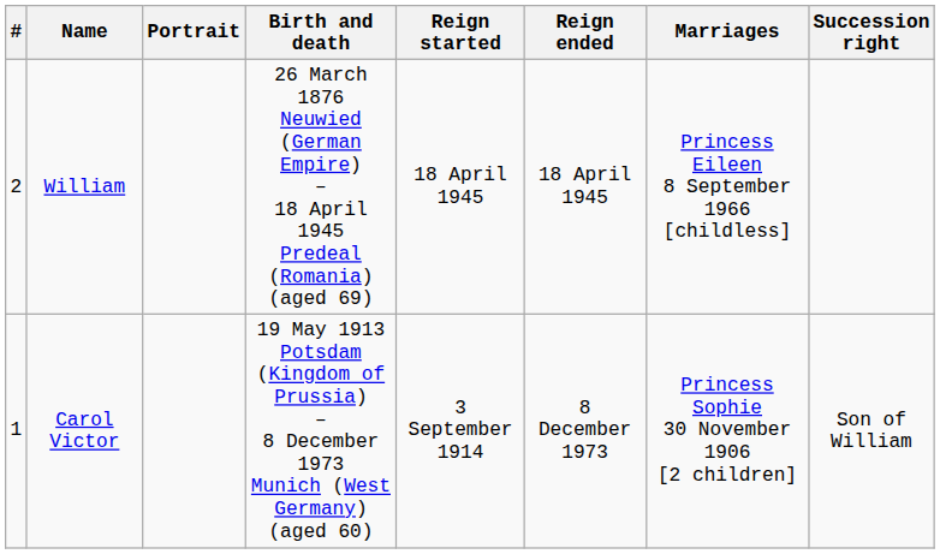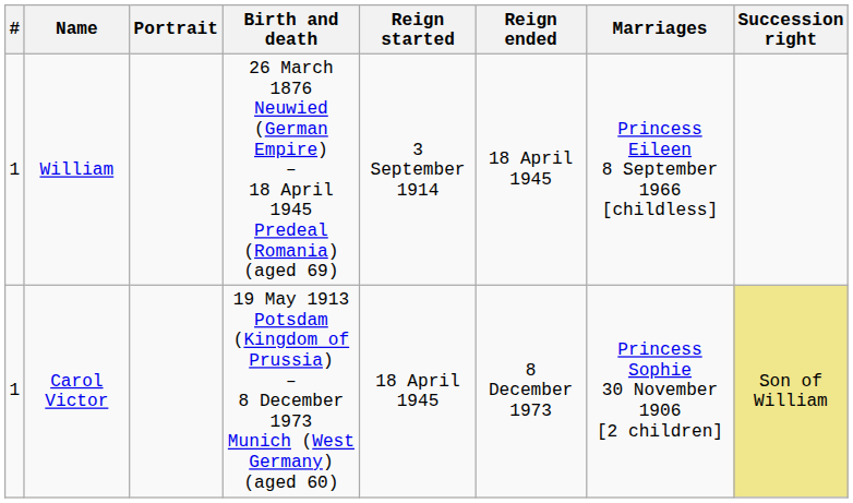William | #: 2 -> 1
William | Reign started: 18 April 1945 -> 3 September 1914
Carol Victor | Reign started: 3 September 1914 -> 18 April 1945
Carol Victor | Succession right: no background -> khaki background
